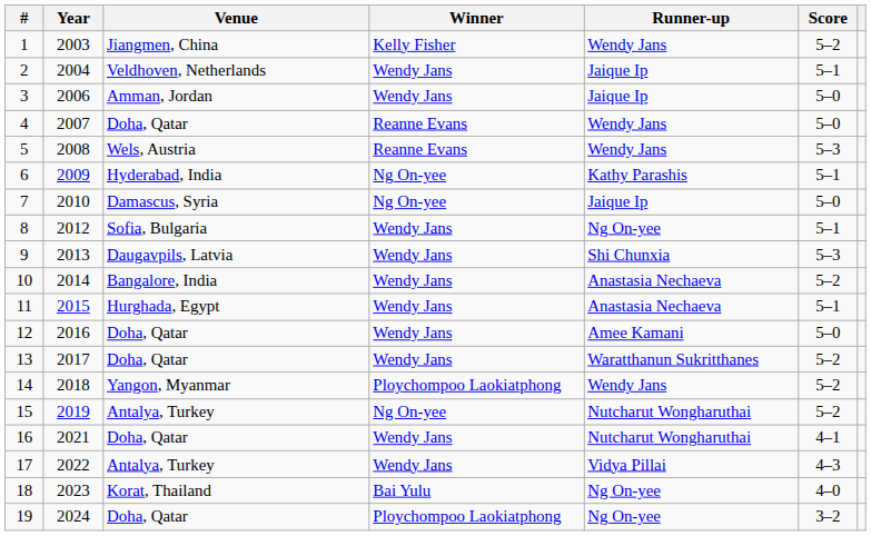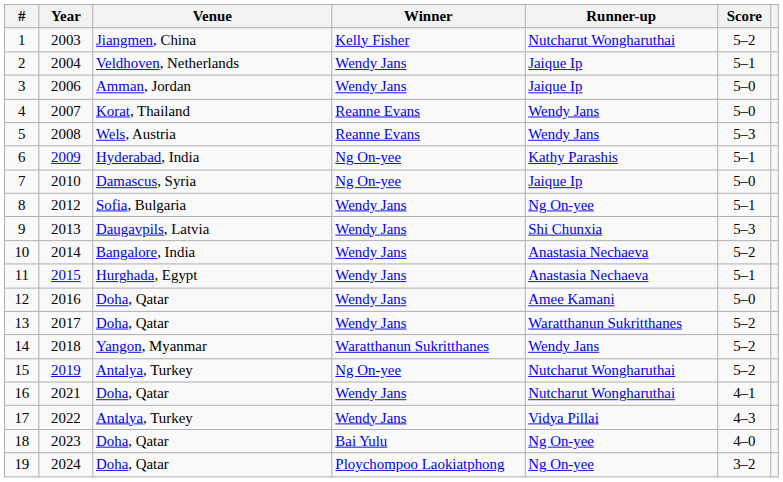1 | Runner-up: Wendy Jans -> Nutcharut Wongharuthai
4 | Venue: Doha, Qatar -> Korat, Thailand
14 | Winner: Ploychompoo Laokiatphong -> Waratthanun Sukritthanes
18 | Venue: Korat, Thailand -> Doha, Qatar
